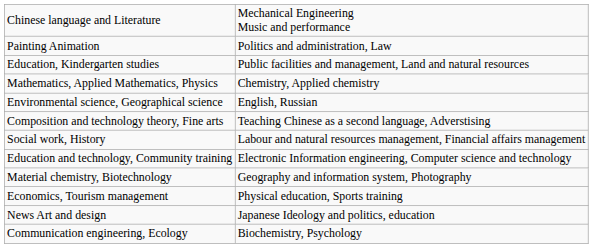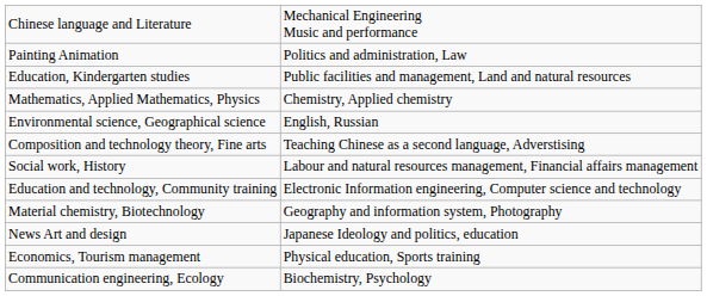rows swapped: News Art and design <-> Economics, Tourism management
